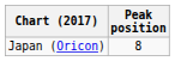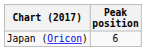Japan (Oricon) | Peak position: 8 -> 6
